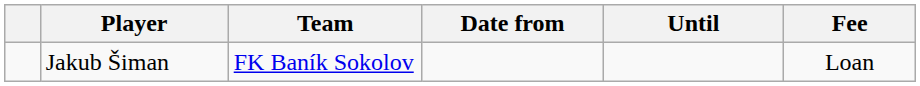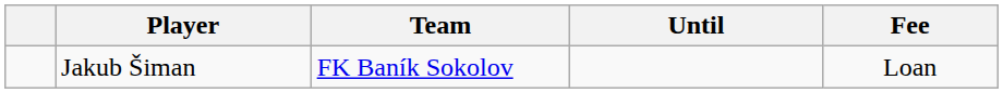- column: Date from
